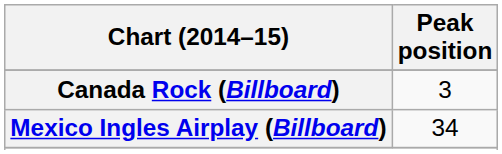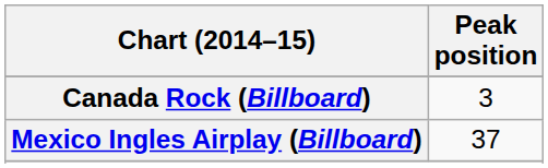Mexico Ingles Airplay (Billboard) | Peak position: 34 -> 37
